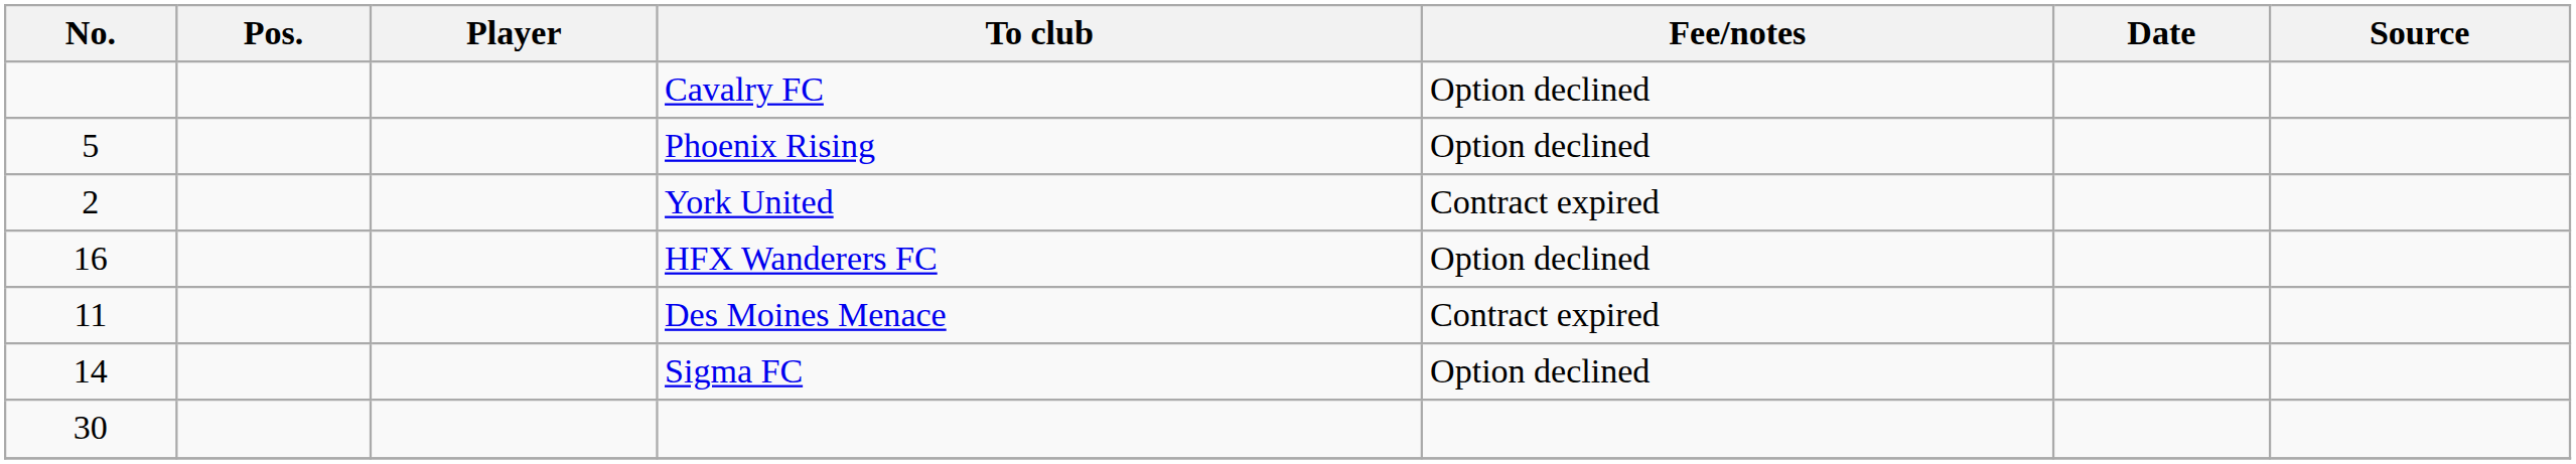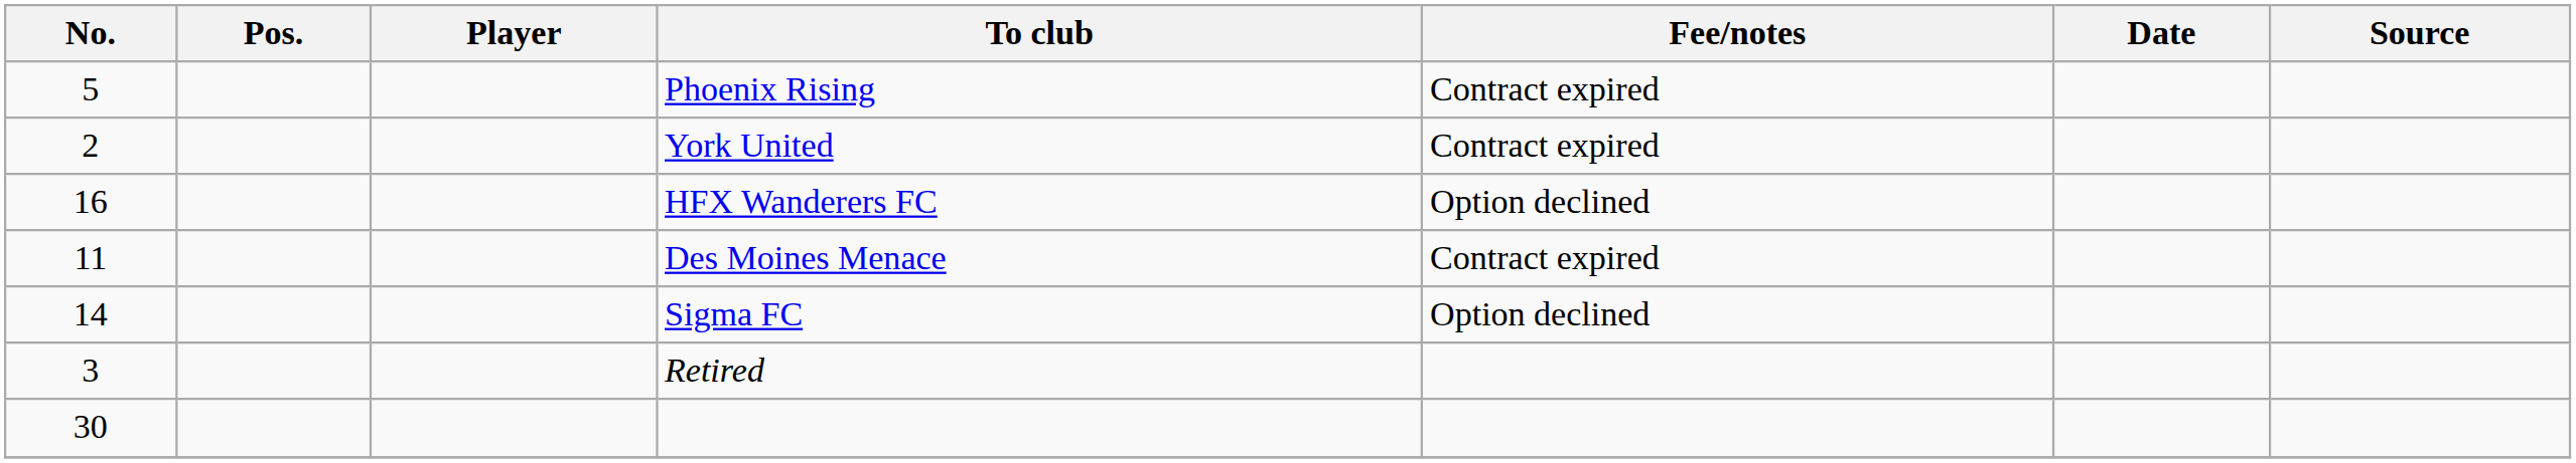- row: Cavalry FC | Option declined
Phoenix Rising | Fee/notes: Option declined -> Contract expired
+ row: 3 | Retired
